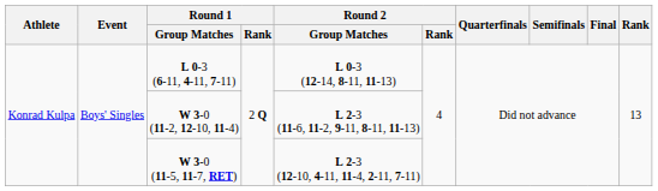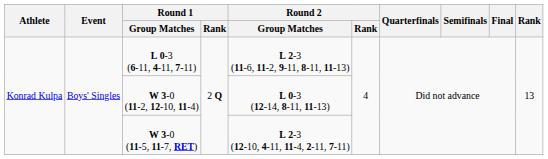L 0-3 (6-11, 4-11, 7-11) | Round 2 / Group Matches: L 0-3 (12-14, 8-11, 11-13) -> L 2-3 (11-6, 11-2, 9-11, 8-11, 11-13)
W 3-0 (11-2, 12-10, 11-4) | Round 2 / Group Matches: L 2-3 (11-6, 11-2, 9-11, 8-11, 11-13) -> L 0-3 (12-14, 8-11, 11-13)
